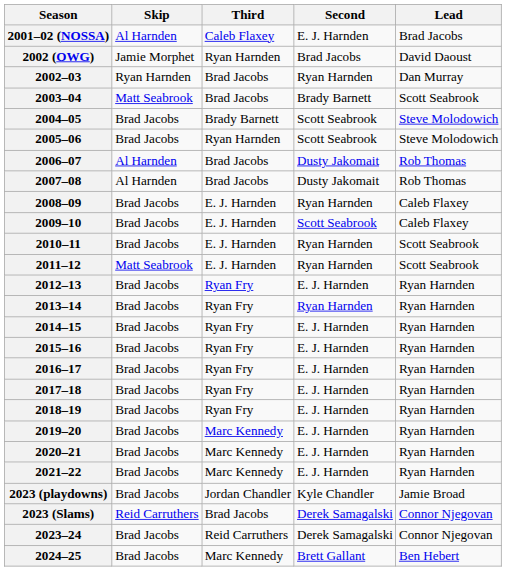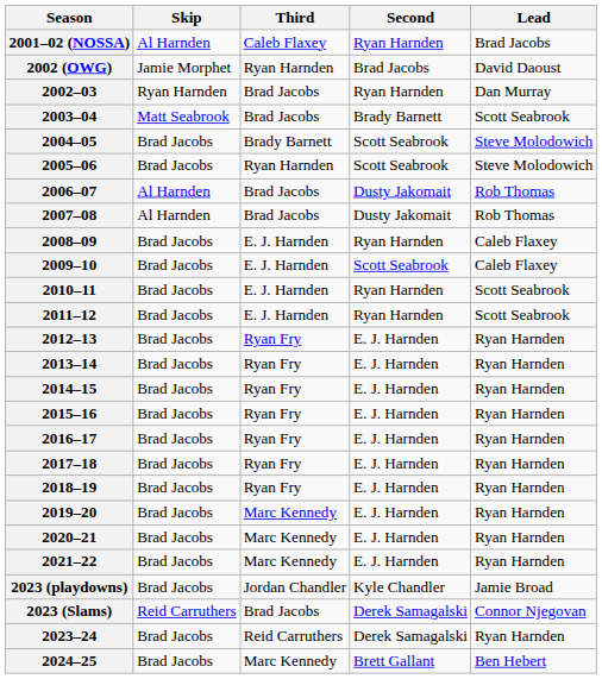2001–02 (NOSSA) | Second: E. J. Harnden -> Ryan Harnden
2011–12 | Skip: Matt Seabrook -> Brad Jacobs
2013–14 | Second: Ryan Harnden -> E. J. Harnden
2023–24 | Lead: Connor Njegovan -> Ryan Harnden
